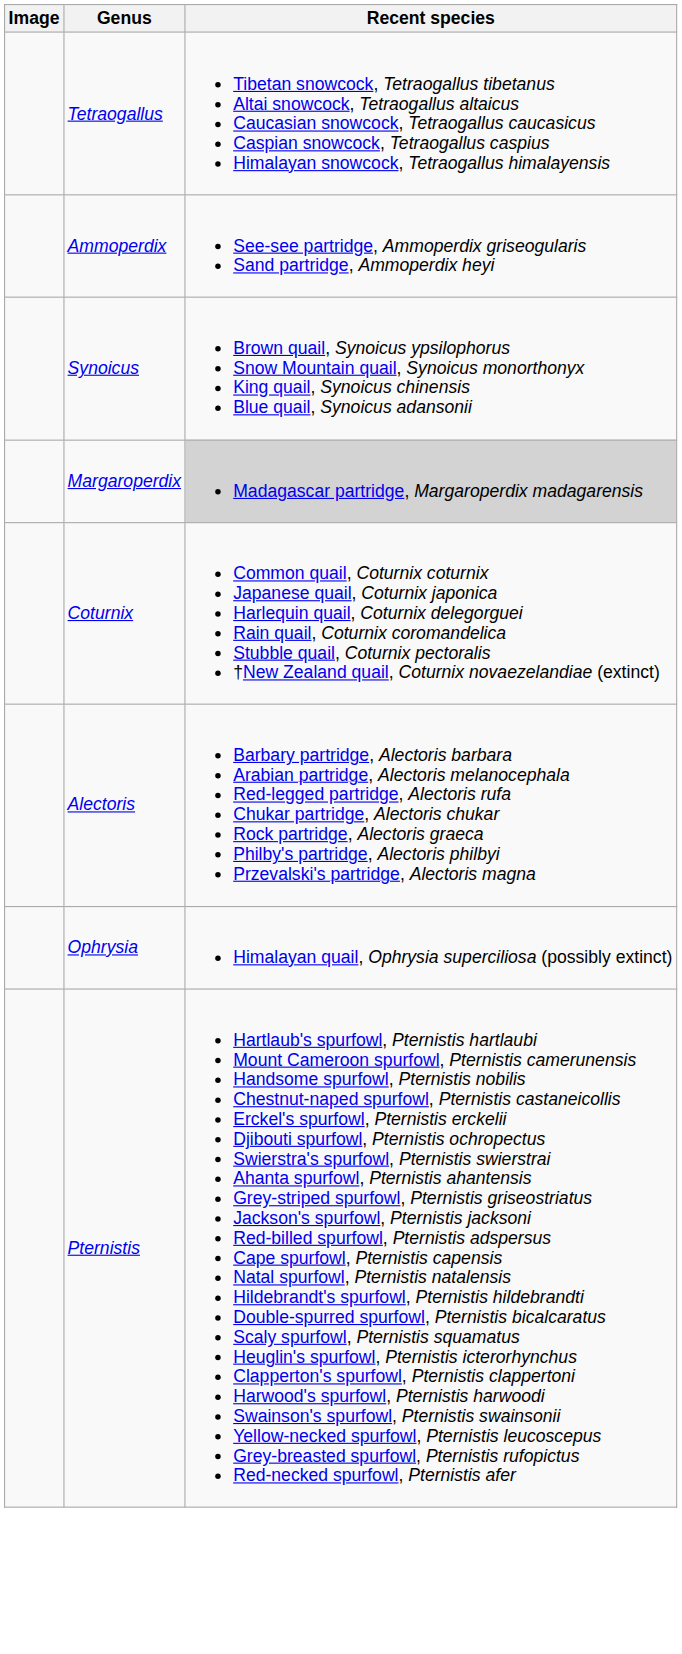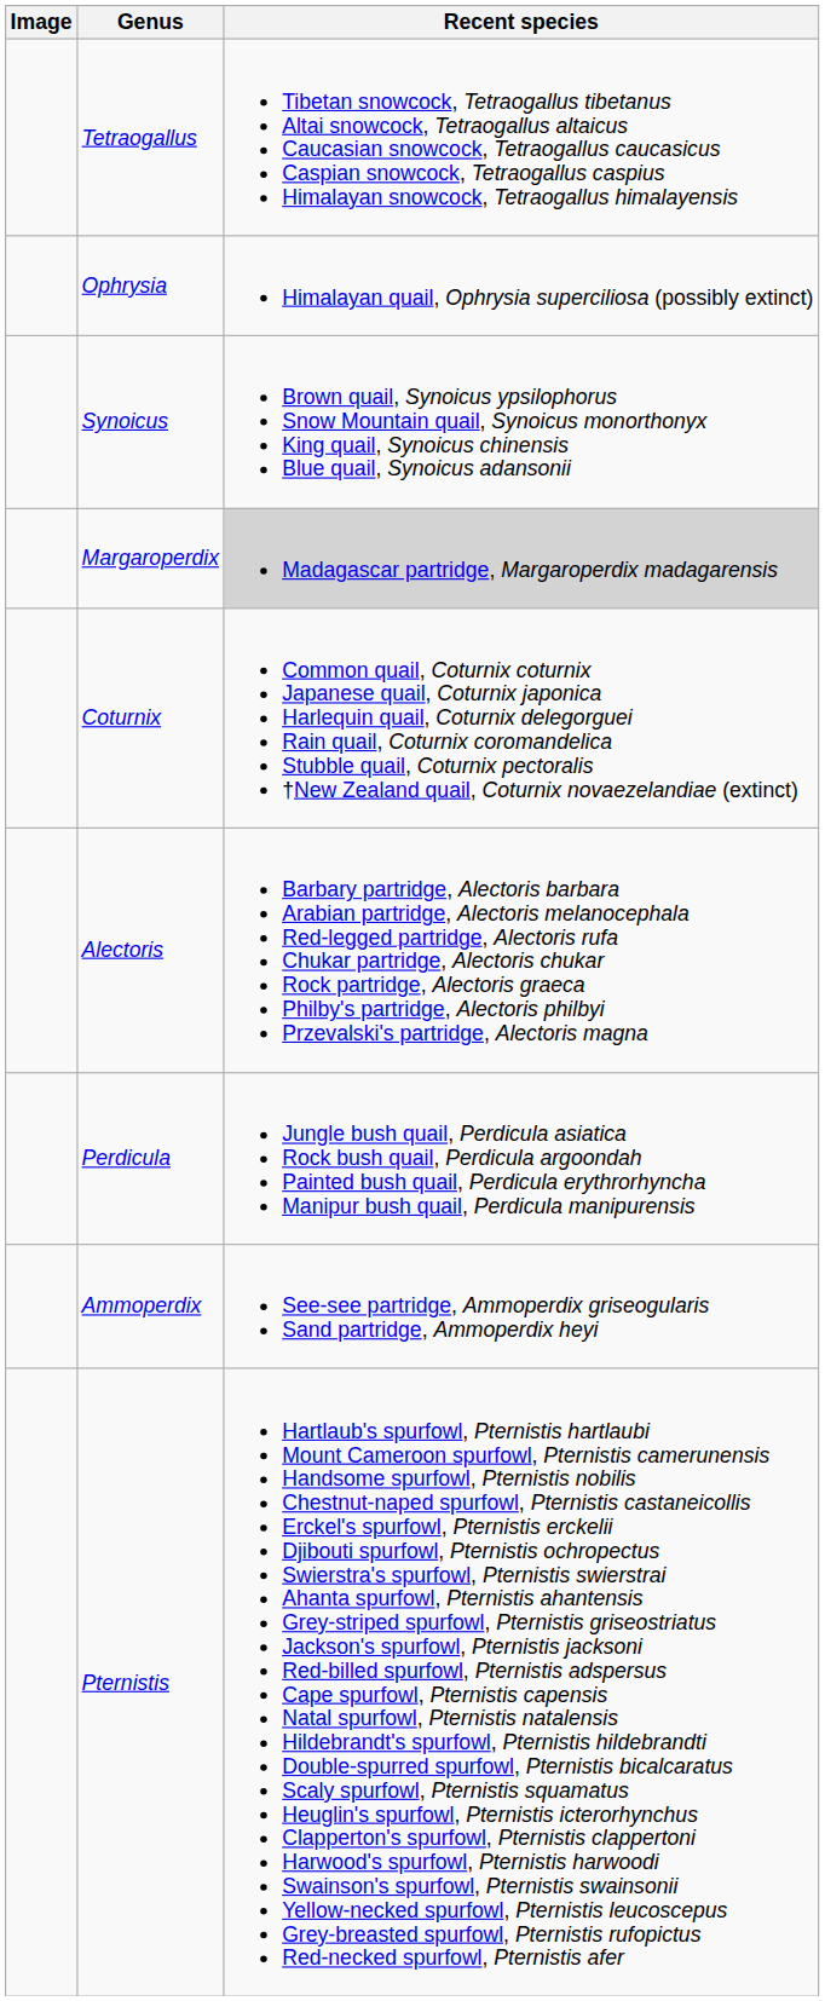rows swapped: Ammoperdix <-> Ophrysia
+ row: Perdicula | Jungle bush quail, Perdicula asiatica Rock bush quail, Perdicula argoondah Painted bush quail, Perdicula erythrorhyncha Manipur bush quail, Perdicula manipurensis
